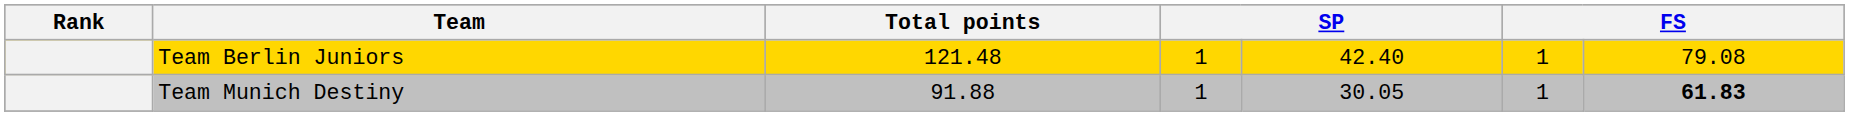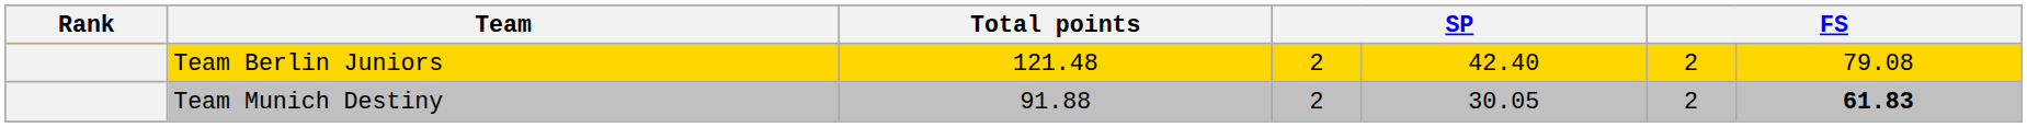Team Berlin Juniors | column 4: 1 -> 2
Team Berlin Juniors | column 6: 1 -> 2
Team Munich Destiny | column 4: 1 -> 2
Team Munich Destiny | column 6: 1 -> 2
